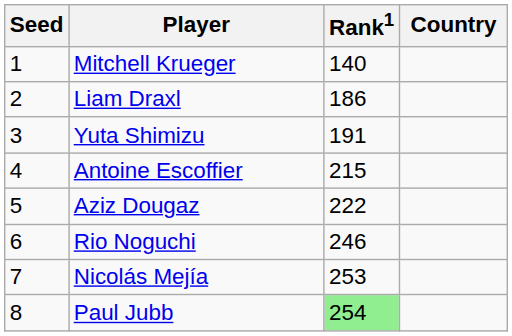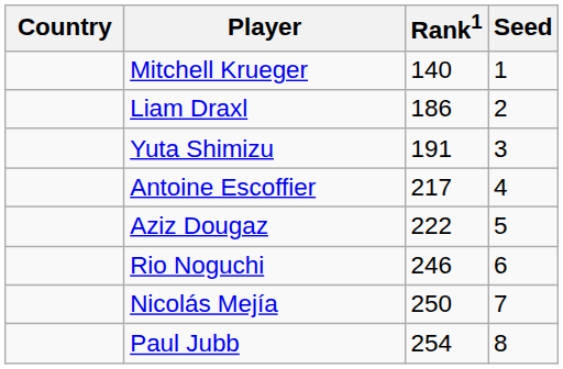columns swapped: Country <-> Seed
Antoine Escoffier | Rank1: 215 -> 217
Nicolás Mejía | Rank1: 253 -> 250
Paul Jubb | Rank1: lightgreen background -> no background
